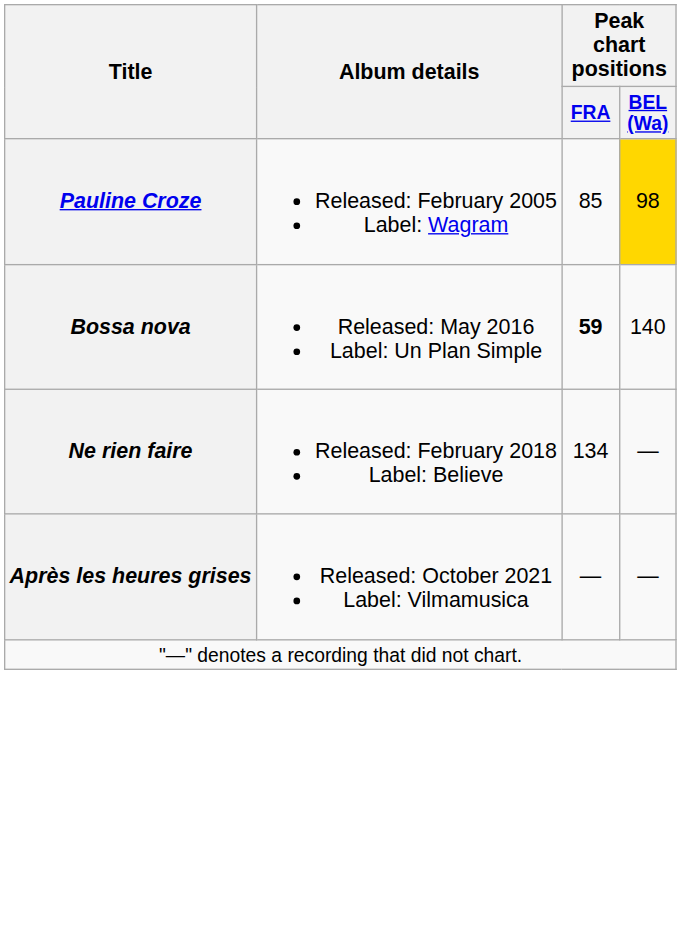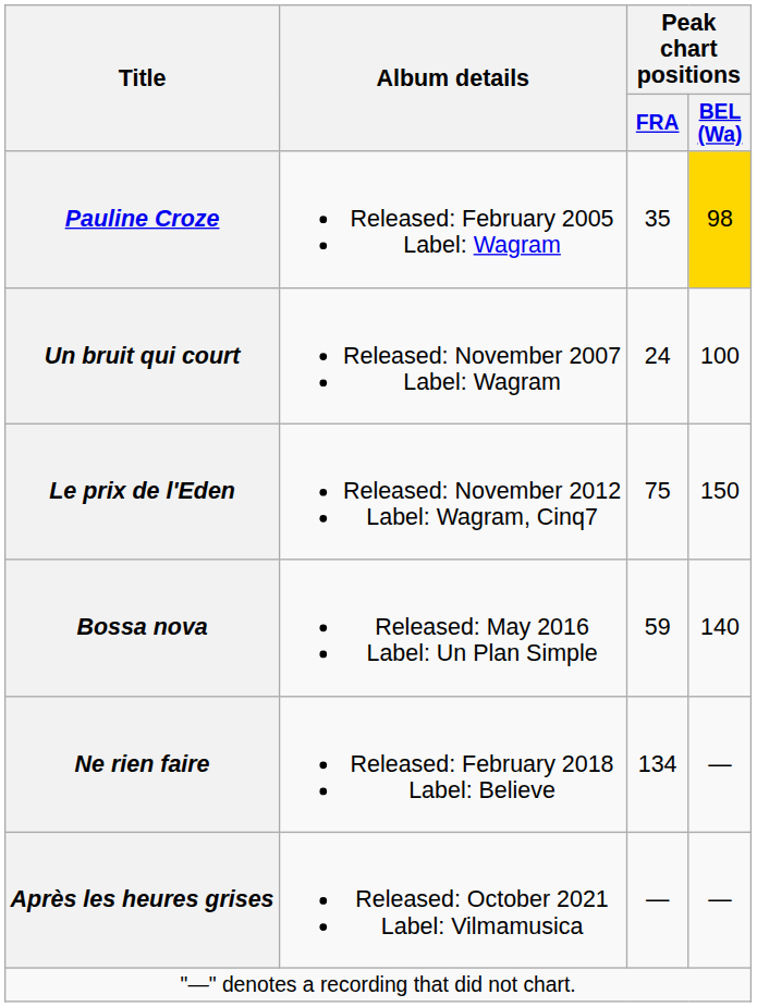Pauline Croze | Peak chart positions / FRA: 85 -> 35
+ row: Un bruit qui court | Released: November 2007 Label: Wagram | 24 | 100
+ row: Le prix de l'Eden | Released: November 2012 Label: Wagram, Cinq7 | 75 | 150
Bossa nova | Peak chart positions / FRA: bold -> normal
